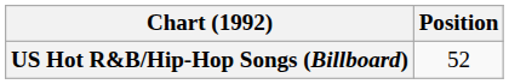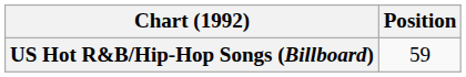US Hot R&B/Hip-Hop Songs (Billboard) | Position: 52 -> 59
